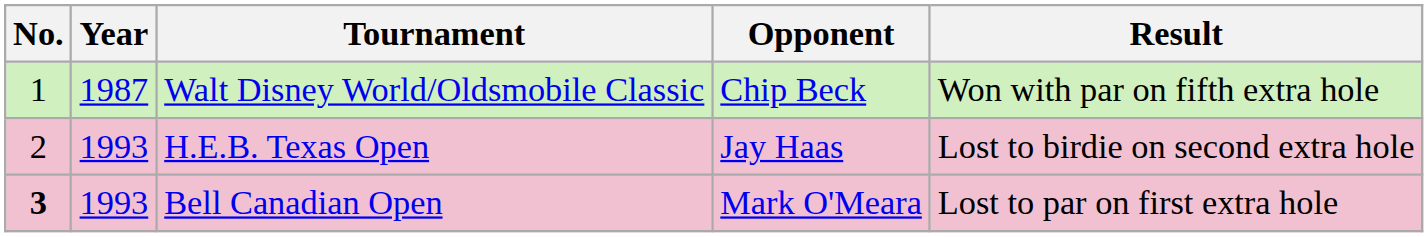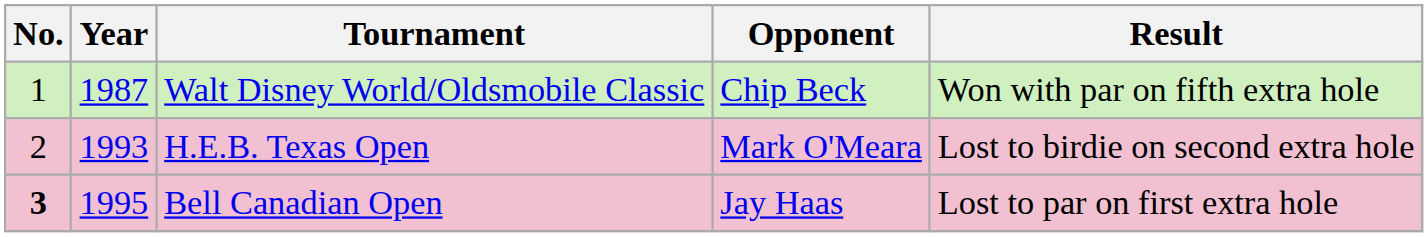H.E.B. Texas Open | Opponent: Jay Haas -> Mark O'Meara
Bell Canadian Open | Year: 1993 -> 1995
Bell Canadian Open | Opponent: Mark O'Meara -> Jay Haas
